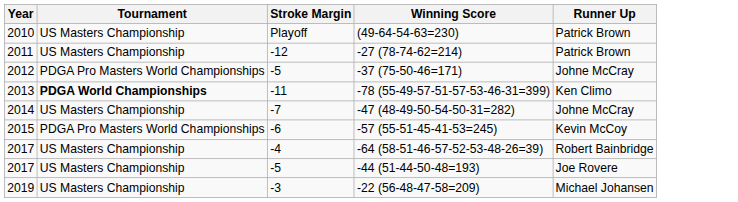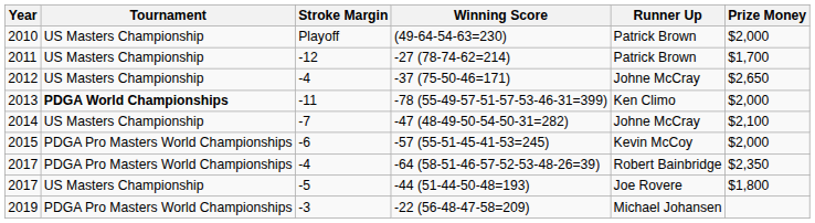+ column: Prize Money | $2,000 | $1,700 | $2,650 | $2,000 | $2,100 | $2,000 | $2,350 | $1,800
-37 (75-50-46=171) | Tournament: PDGA Pro Masters World Championships -> US Masters Championship
-37 (75-50-46=171) | Stroke Margin: -5 -> -4
-64 (58-51-46-57-52-53-48-26=39) | Tournament: US Masters Championship -> PDGA Pro Masters World Championships
-22 (56-48-47-58=209) | Tournament: US Masters Championship -> PDGA Pro Masters World Championships
